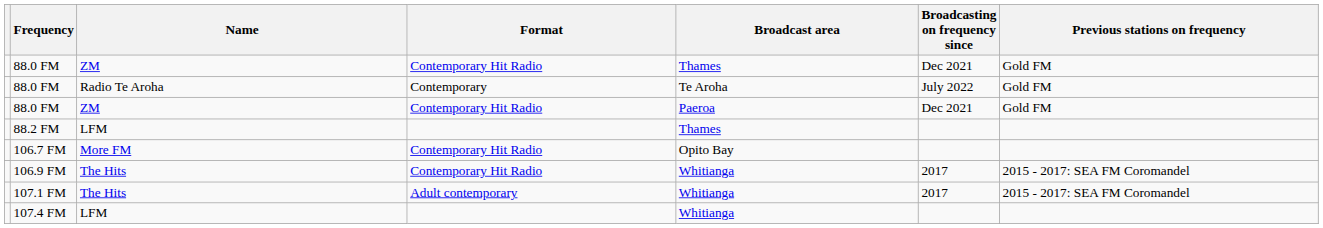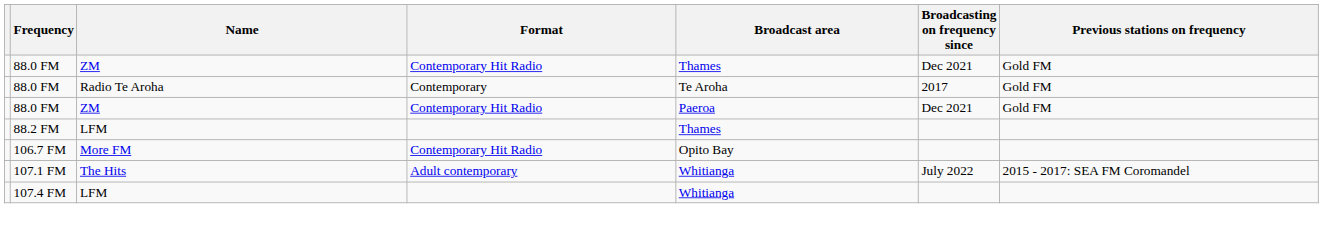88.0 FM / Radio Te Aroha | Broadcasting on frequency since: July 2022 -> 2017
- row: 106.9 FM | The Hits | Contemporary Hit Radio | Whitianga | 2017 | 2015 - 2017: SEA FM Coromandel
107.1 FM | Broadcasting on frequency since: 2017 -> July 2022
